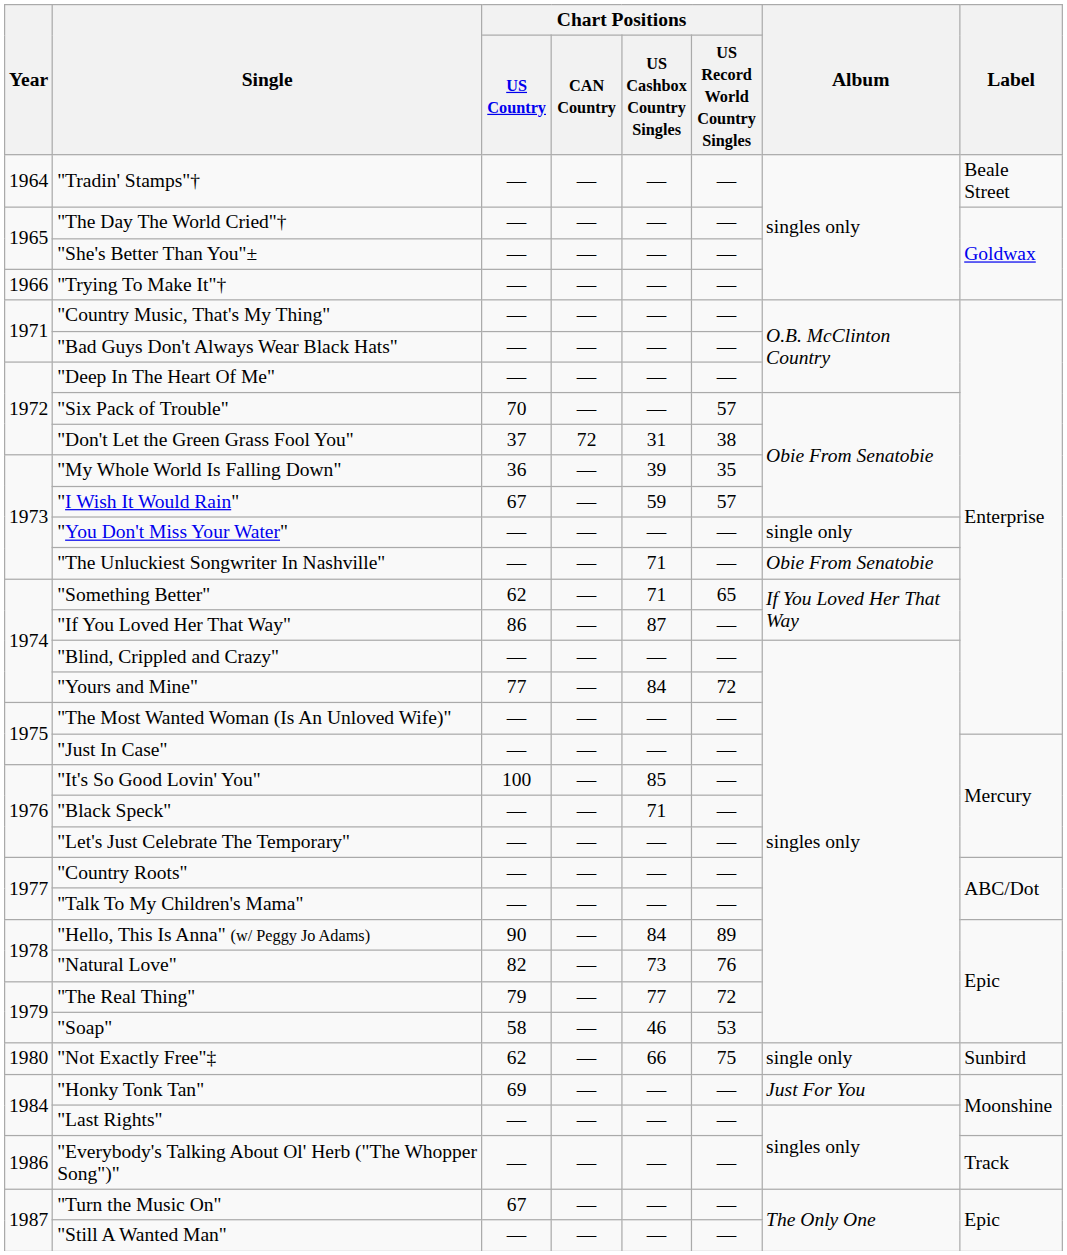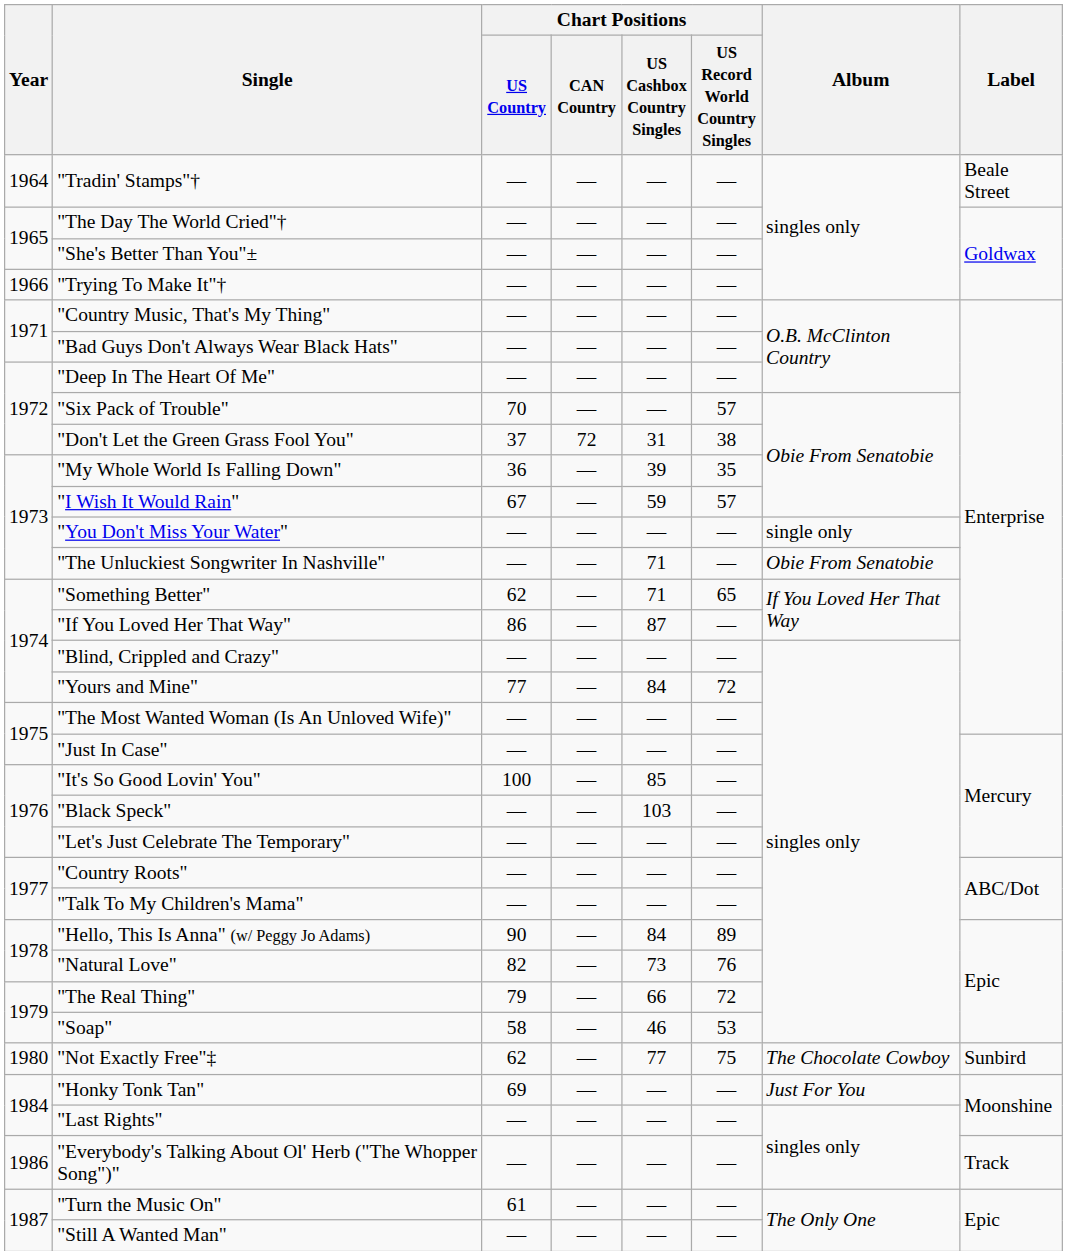"Black Speck" | Chart Positions / US Cashbox Country Singles: 71 -> 103
"The Real Thing" | Chart Positions / US Cashbox Country Singles: 77 -> 66
"Not Exactly Free"‡ | Chart Positions / US Cashbox Country Singles: 66 -> 77
"Not Exactly Free"‡ | Album: single only -> The Chocolate Cowboy
"Turn the Music On" | Chart Positions / US Country: 67 -> 61
